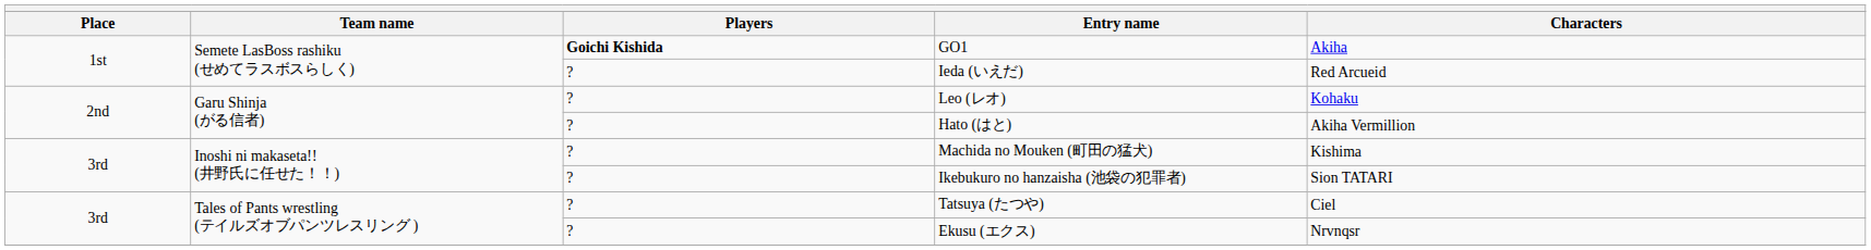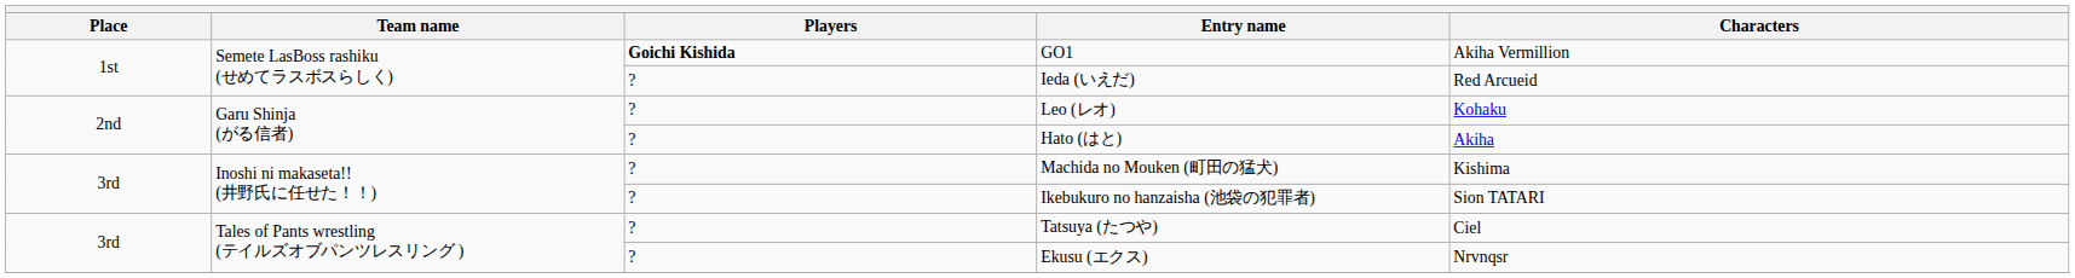GO1 | Characters: Akiha -> Akiha Vermillion
Hato (はと) | Characters: Akiha Vermillion -> Akiha
